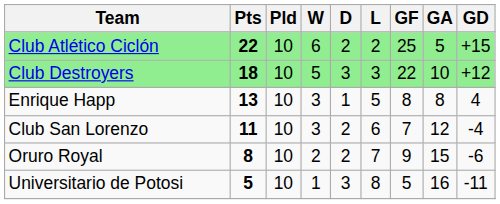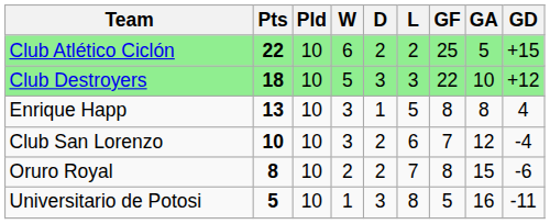Club San Lorenzo | Pts: 11 -> 10
Oruro Royal | GF: 9 -> 8
